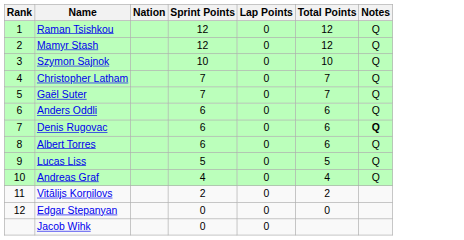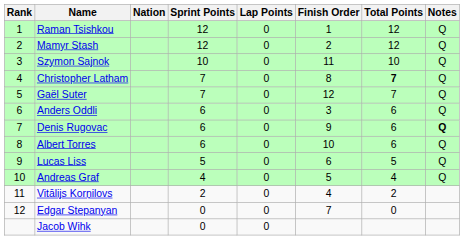+ column: Finish Order | 1 | 2 | 11 | 8 | 12 | 3 | 9 | 10 | 6 | 5 | 4 | 7
Christopher Latham | Total Points: normal -> bold
